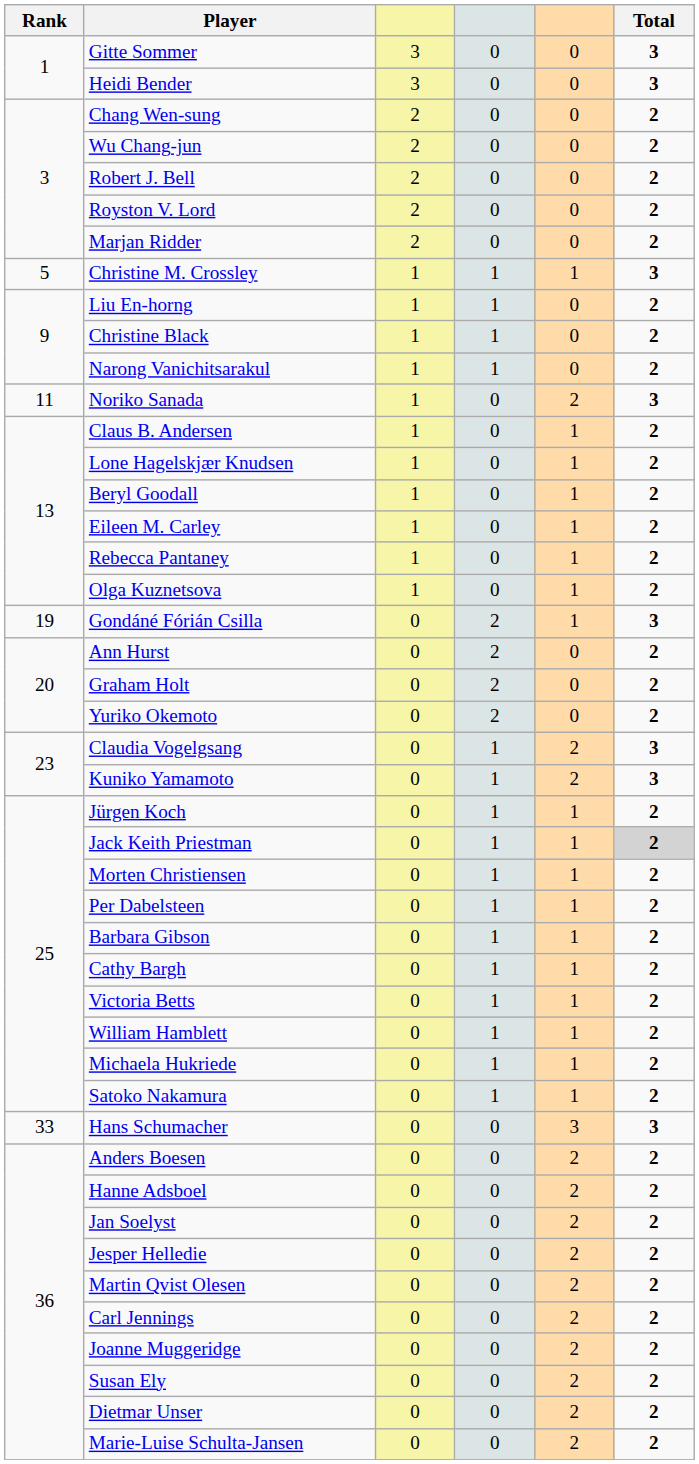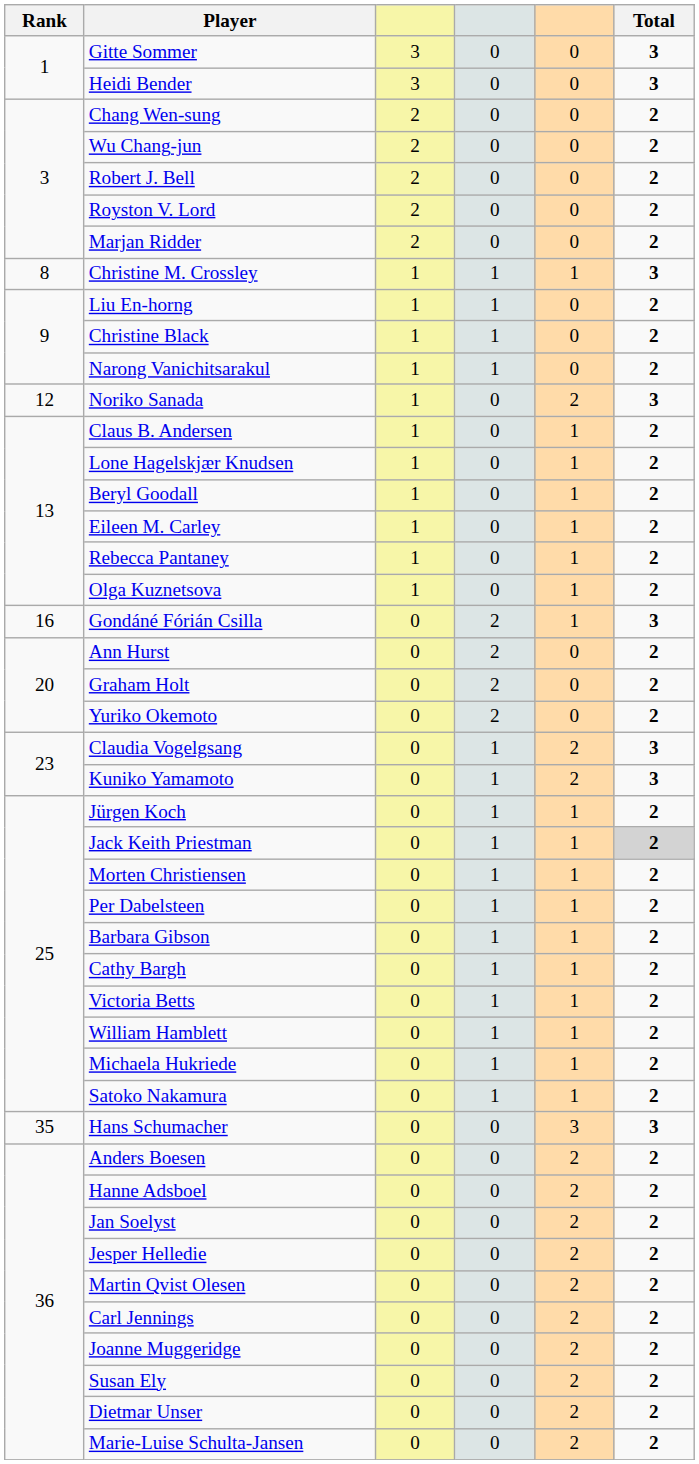Christine M. Crossley | Rank: 5 -> 8
Noriko Sanada | Rank: 11 -> 12
Gondáné Fórián Csilla | Rank: 19 -> 16
Hans Schumacher | Rank: 33 -> 35
